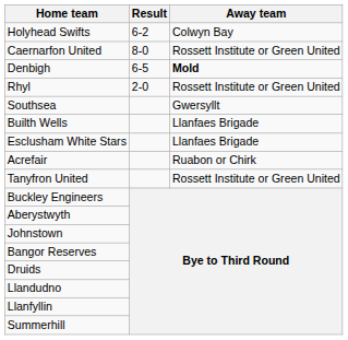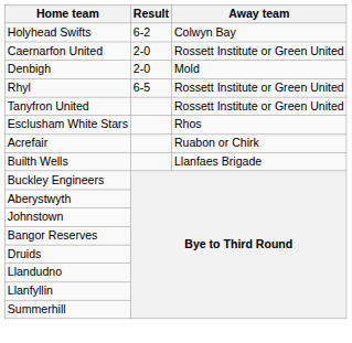Caernarfon United | Result: 8-0 -> 2-0
Denbigh | Result: 6-5 -> 2-0
Denbigh | Away team: bold -> normal
Rhyl | Result: 2-0 -> 6-5
- row: Southsea | Gwersyllt
rows swapped: Tanyfron United <-> Builth Wells
Esclusham White Stars | Away team: Llanfaes Brigade -> Rhos
